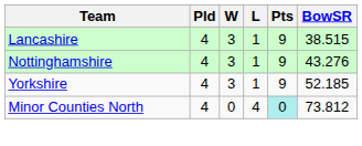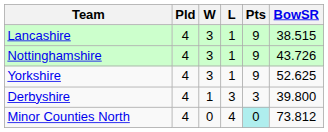Nottinghamshire | BowSR: 43.276 -> 43.726
Yorkshire | BowSR: 52.185 -> 52.625
+ row: Derbyshire | 4 | 1 | 3 | 3 | 39.800
